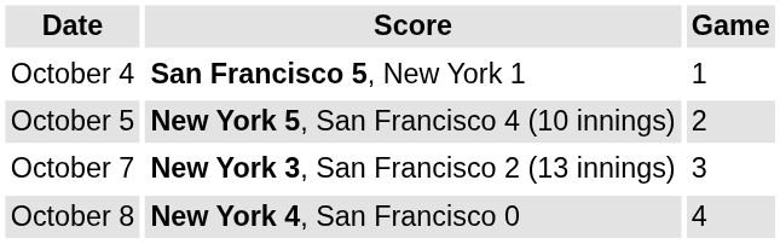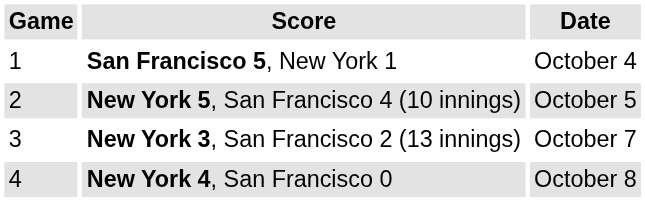columns swapped: Game <-> Date
